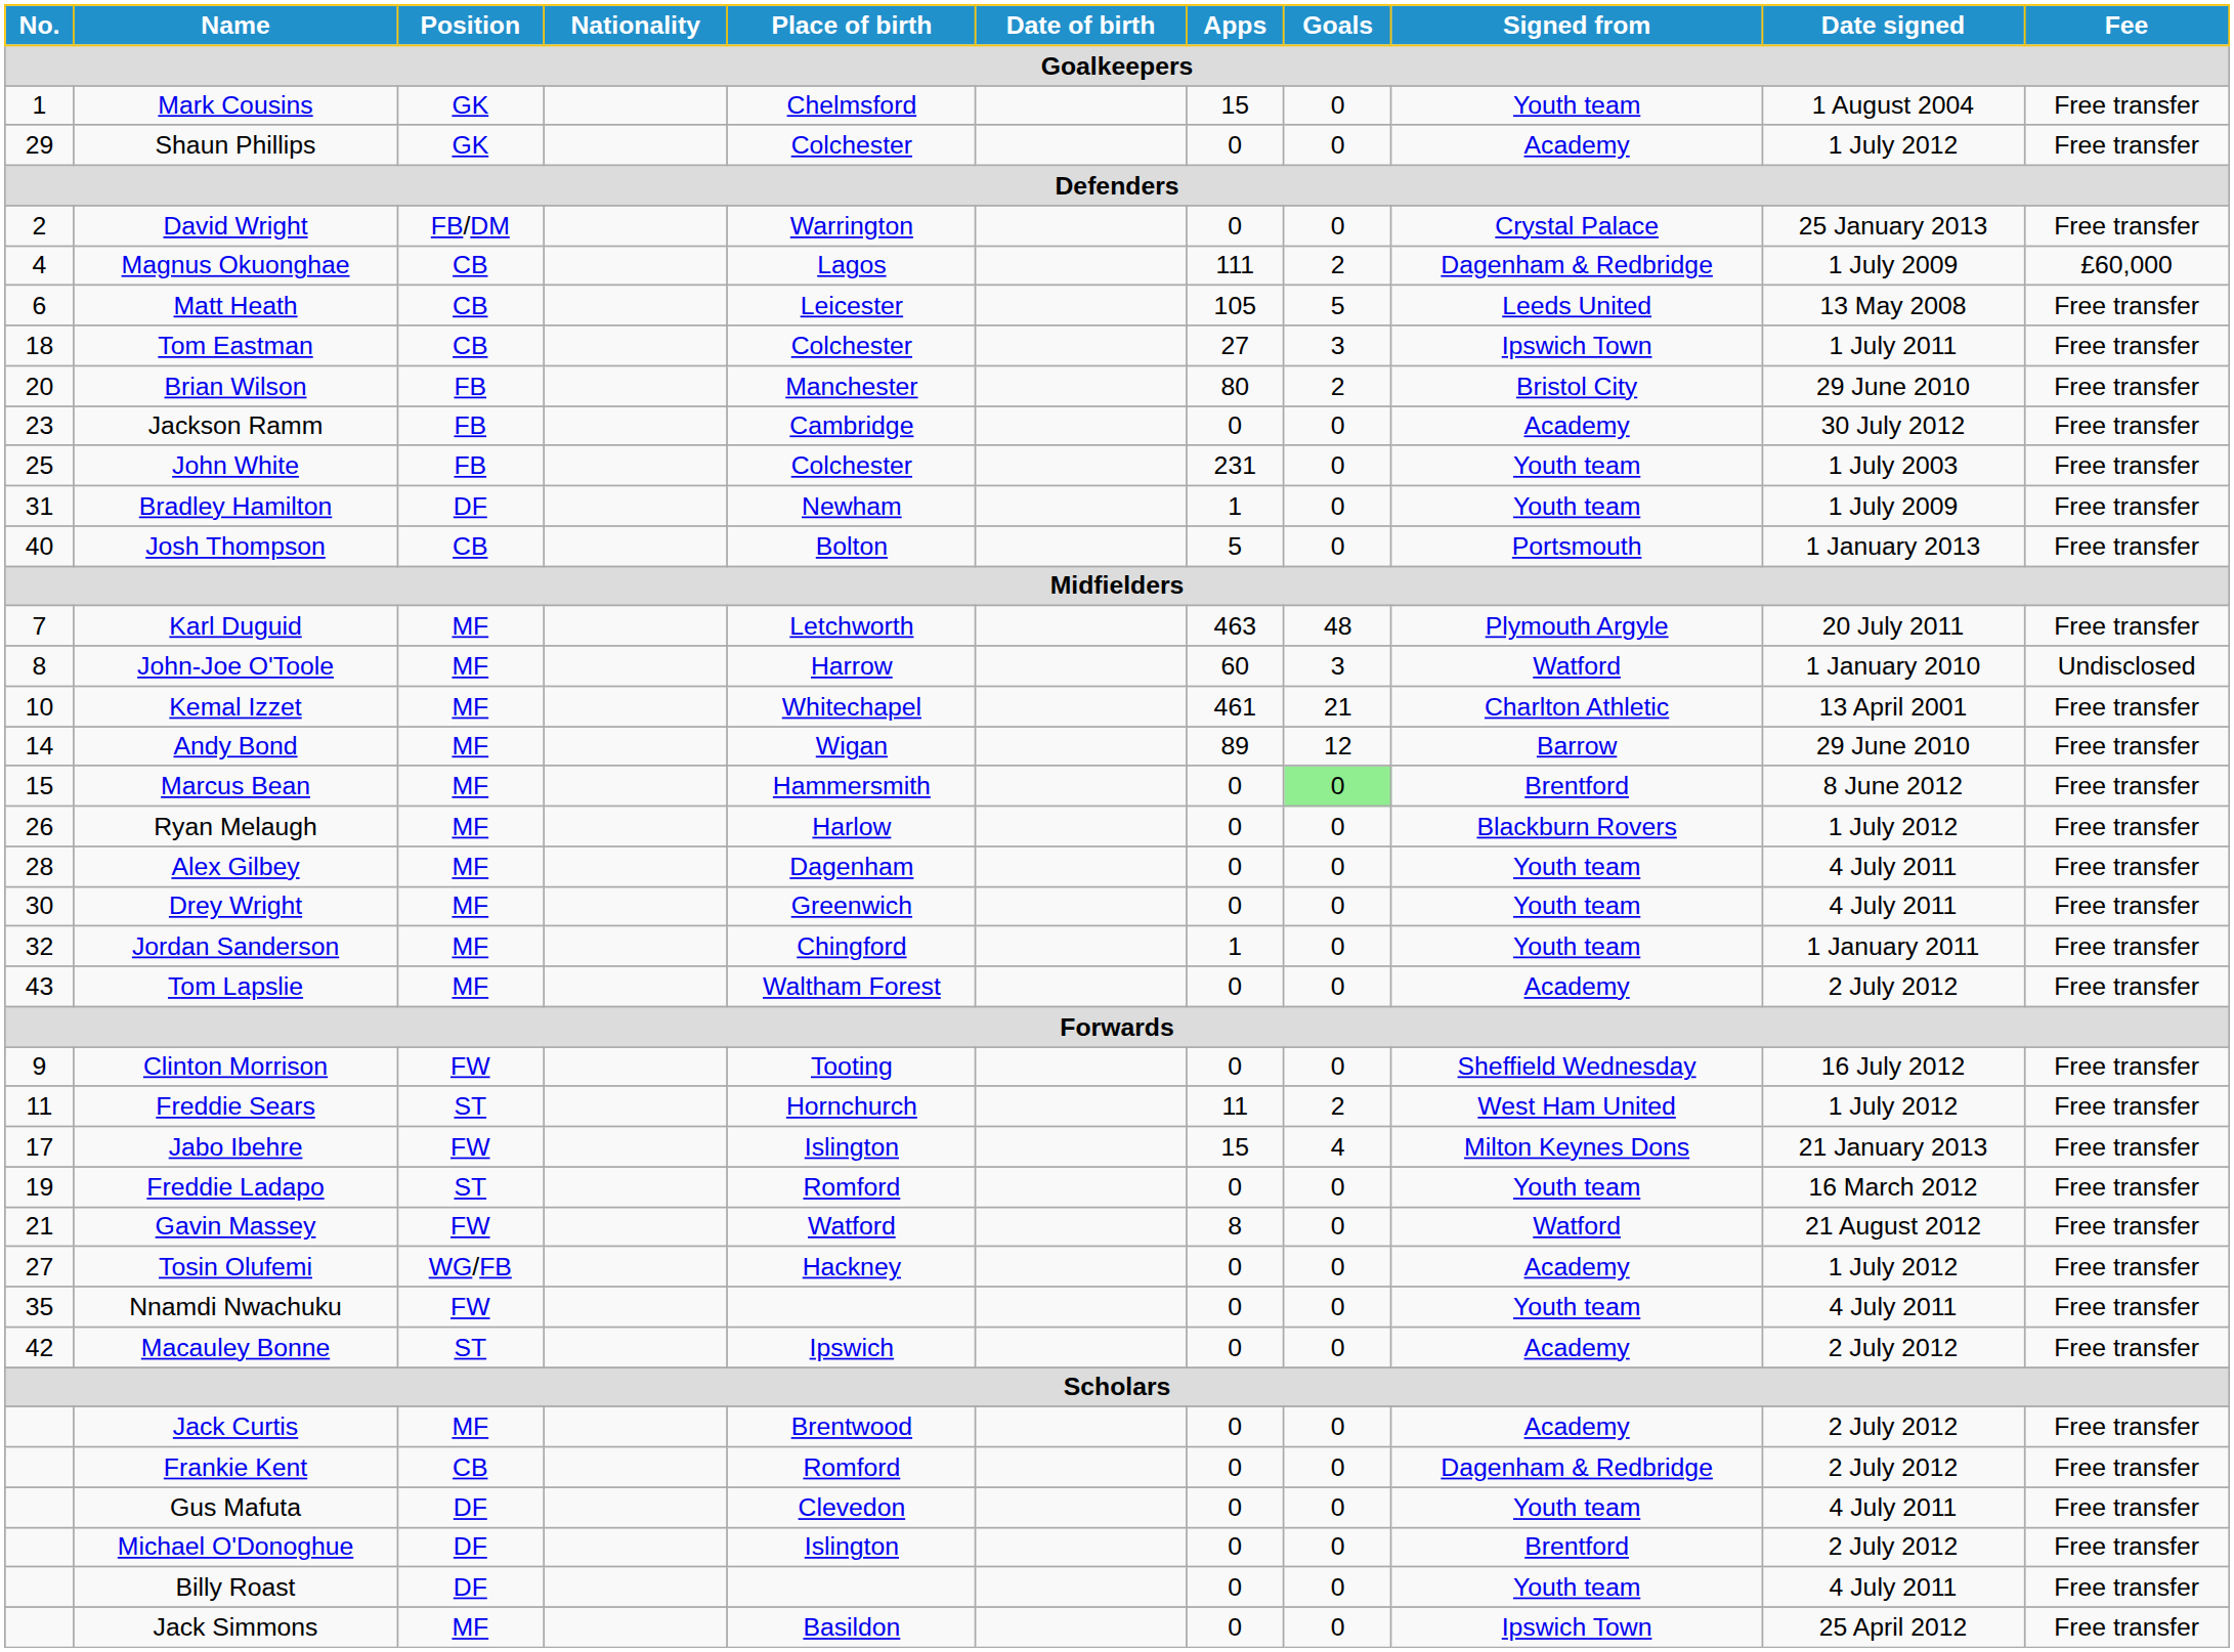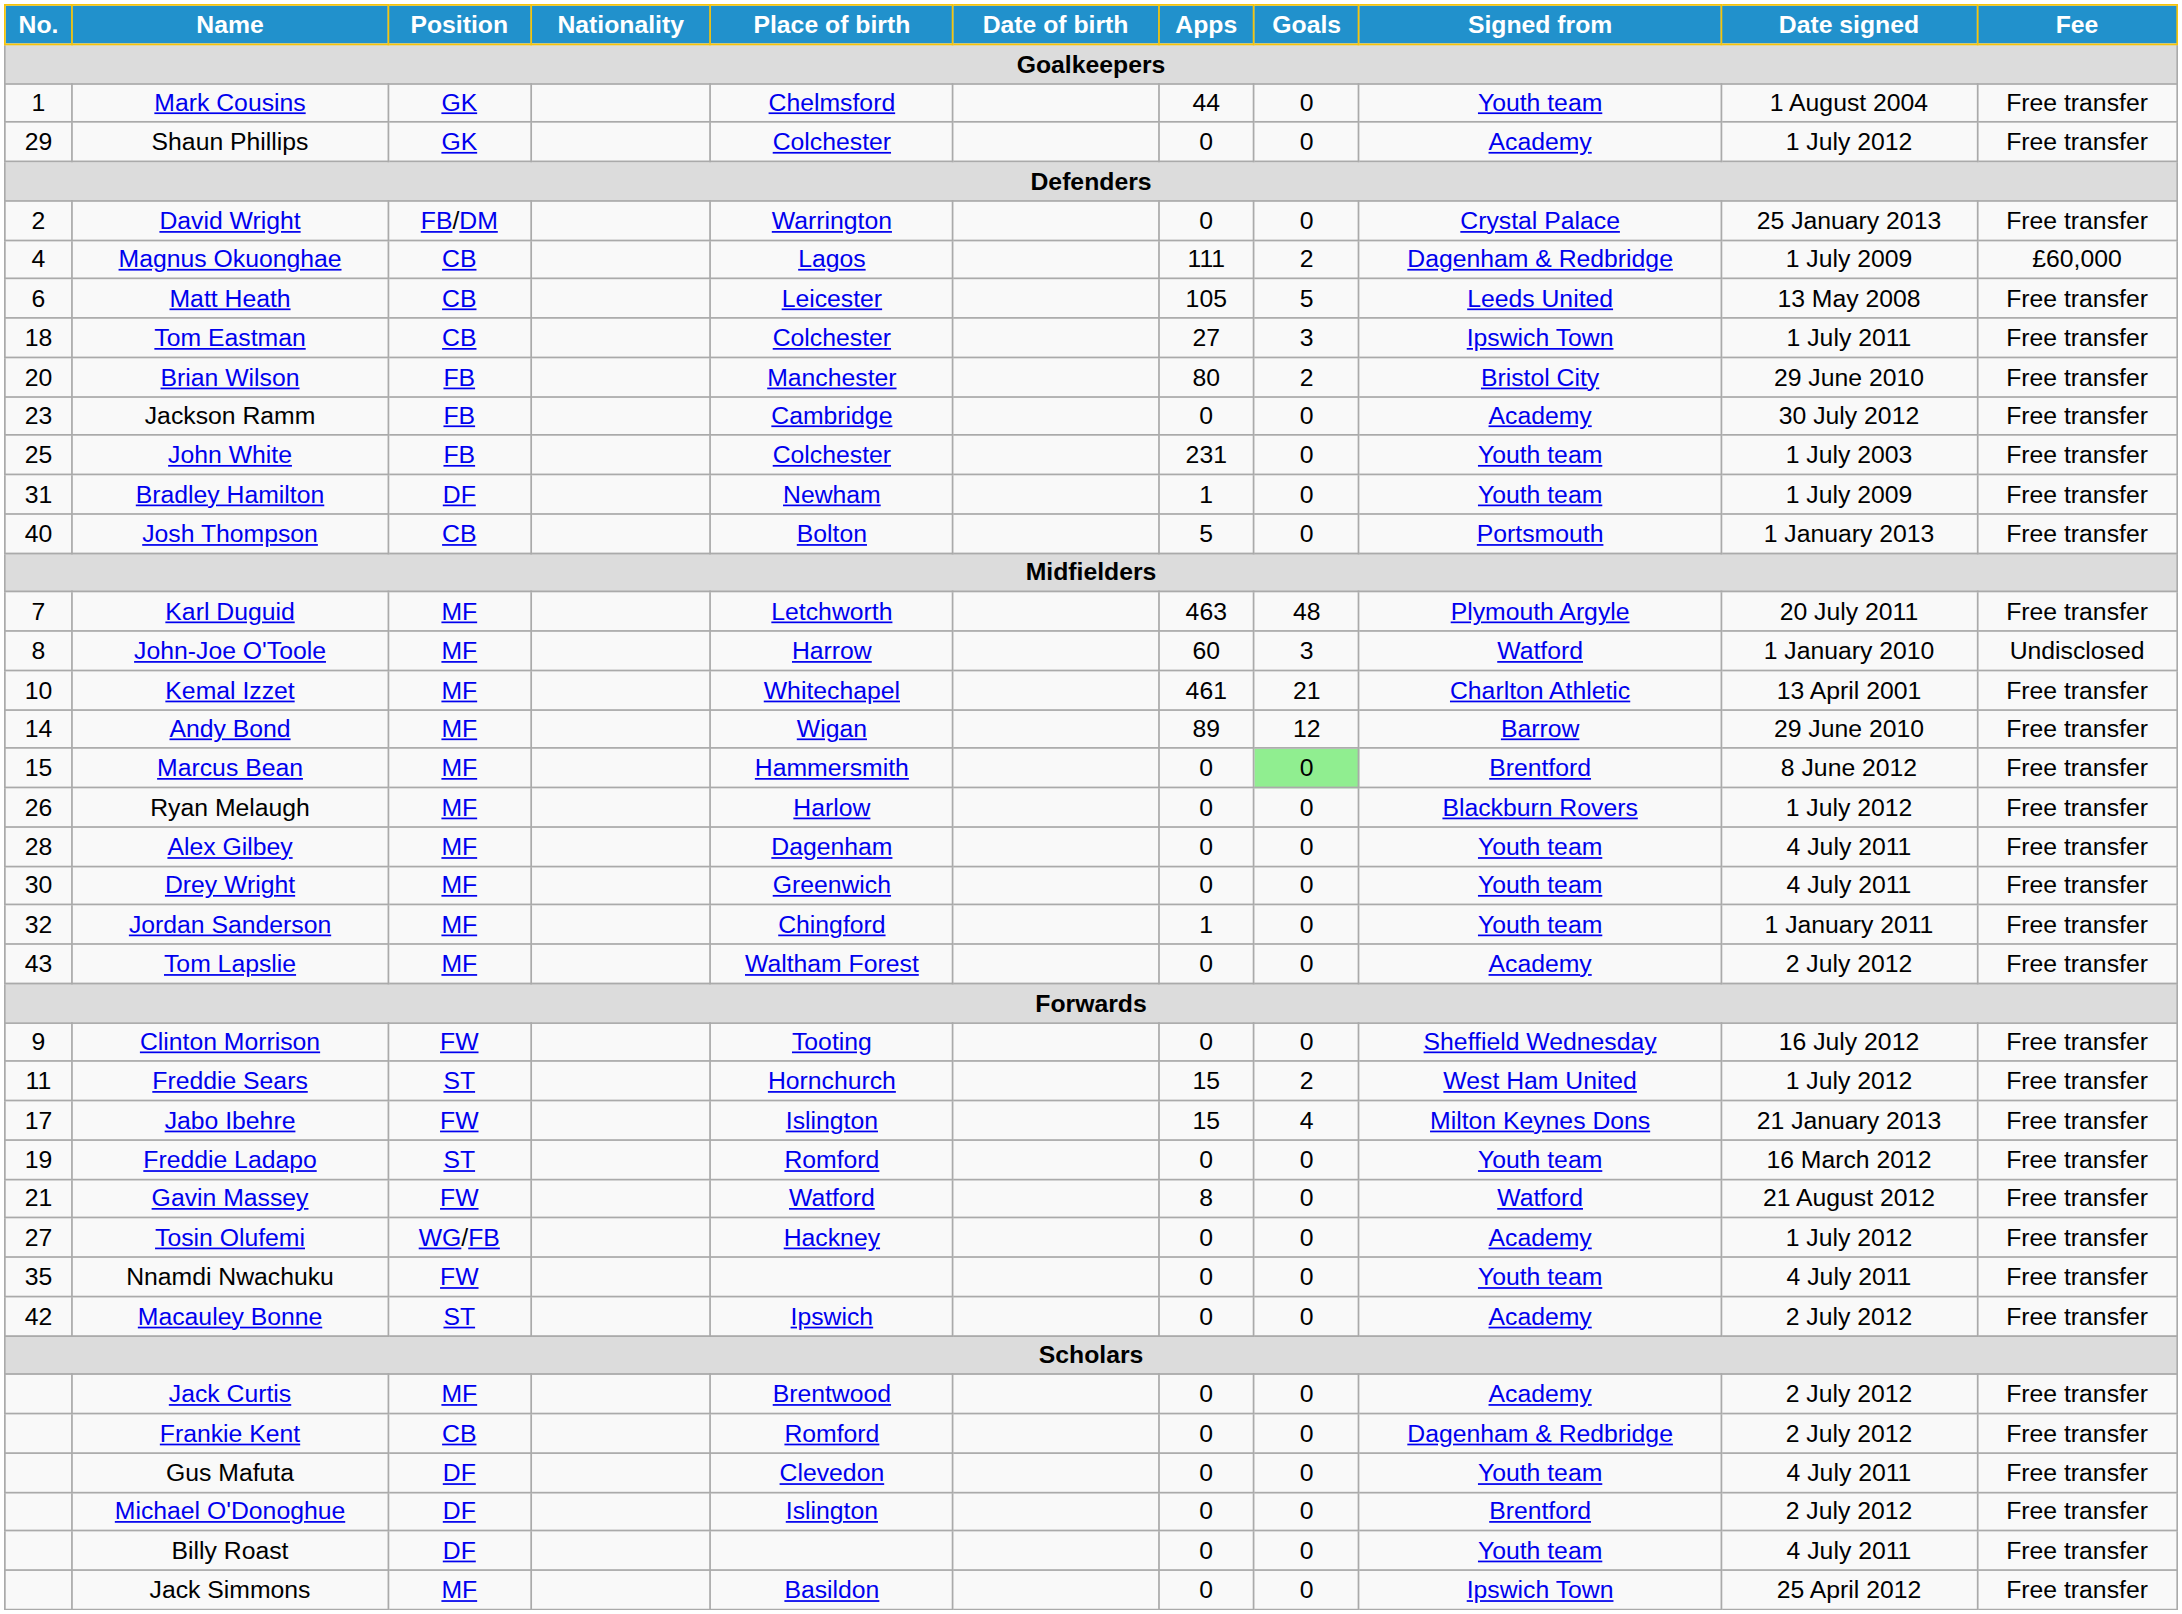Mark Cousins | Apps: 15 -> 44
Freddie Sears | Apps: 11 -> 15
